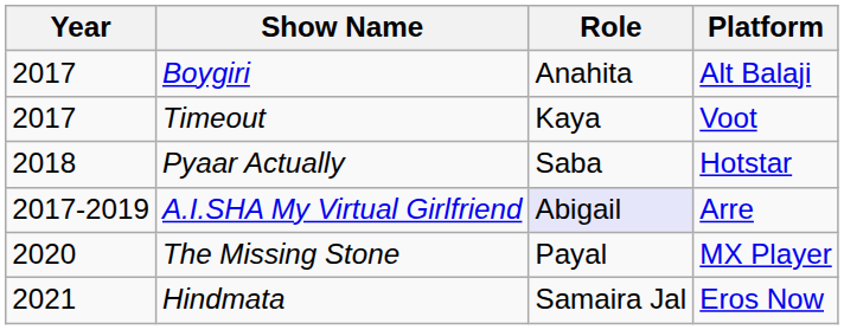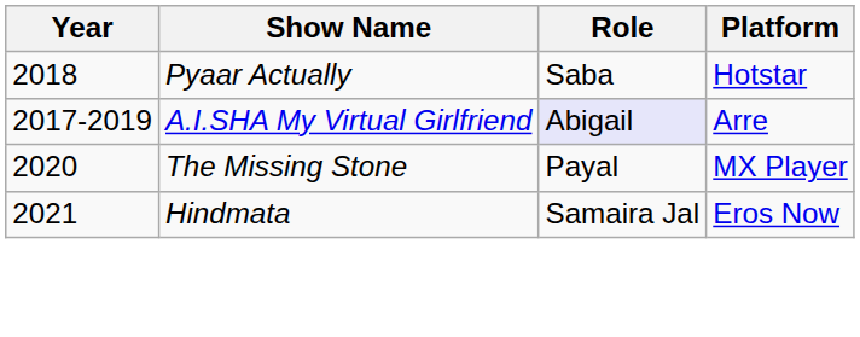- row: 2017 | Boygiri | Anahita | Alt Balaji
- row: 2017 | Timeout | Kaya | Voot
